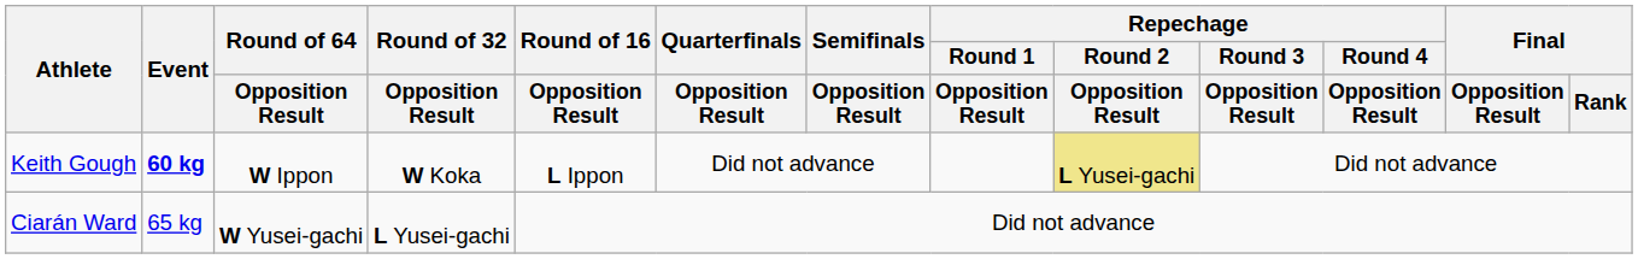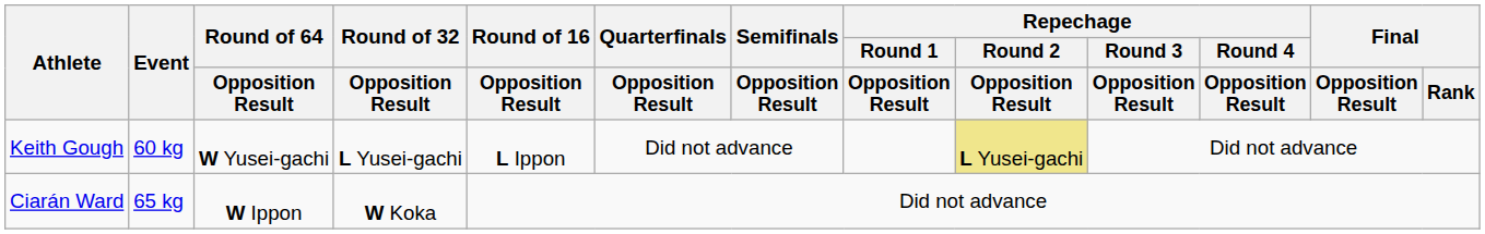Keith Gough | Event: bold -> normal
Keith Gough | Round of 64 / Opposition Result: W Ippon -> W Yusei-gachi
Keith Gough | Round of 32 / Opposition Result: W Koka -> L Yusei-gachi
Ciarán Ward | Round of 64 / Opposition Result: W Yusei-gachi -> W Ippon
Ciarán Ward | Round of 32 / Opposition Result: L Yusei-gachi -> W Koka
